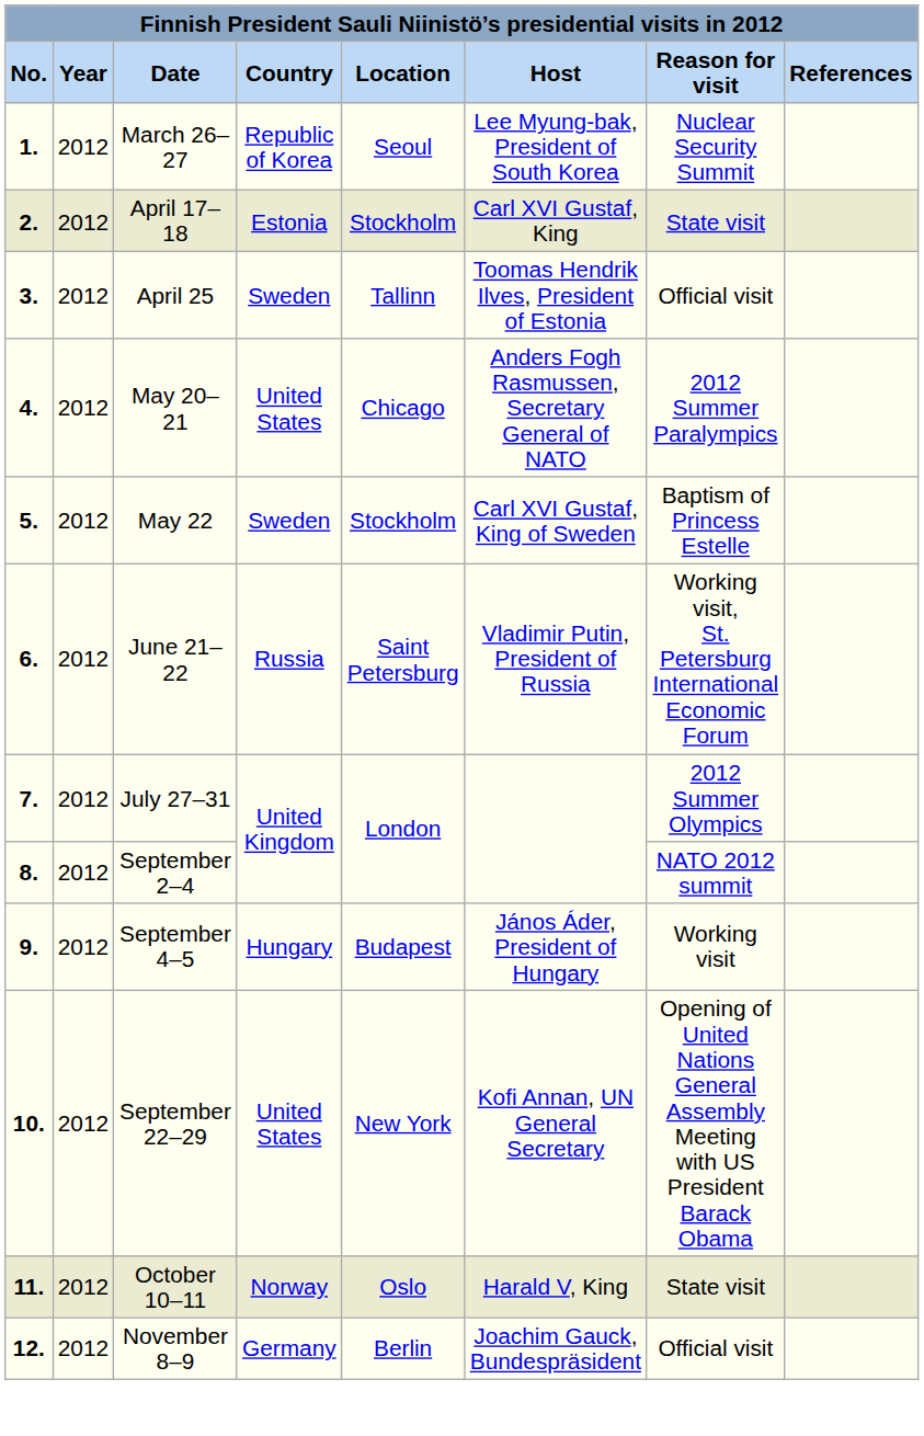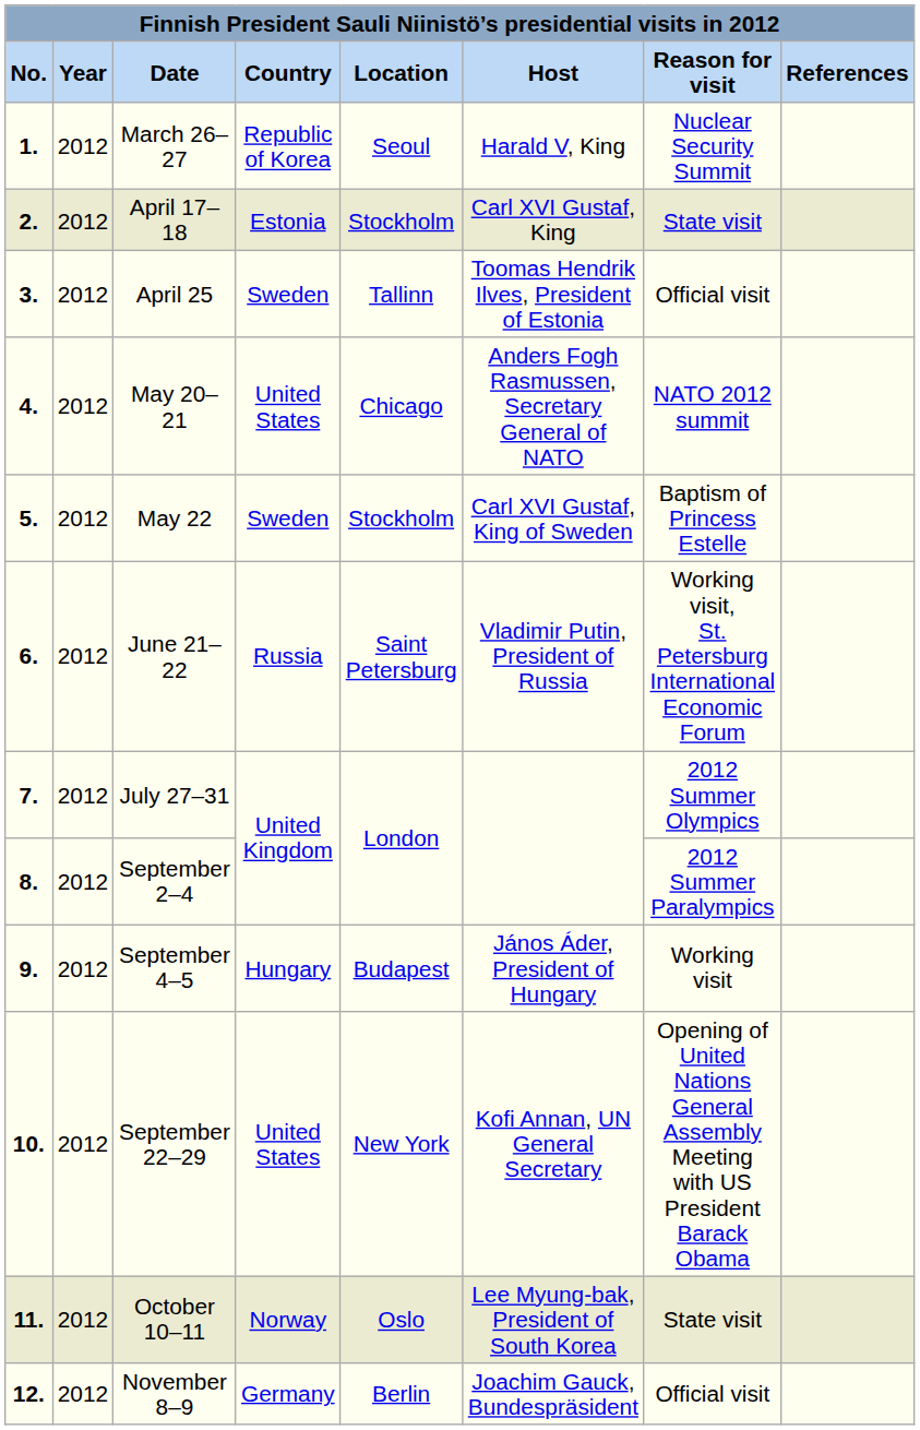March 26–27 | Host: Lee Myung-bak, President of South Korea -> Harald V, King
May 20–21 | Reason for visit: 2012 Summer Paralympics -> NATO 2012 summit
September 2–4 | Reason for visit: NATO 2012 summit -> 2012 Summer Paralympics
October 10–11 | Host: Harald V, King -> Lee Myung-bak, President of South Korea
